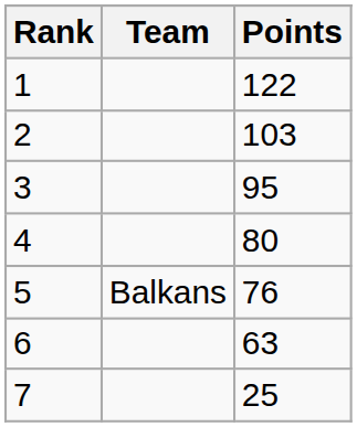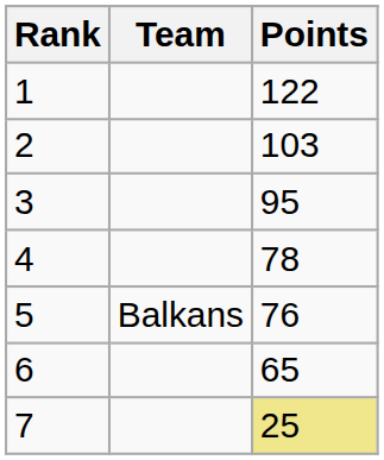4 | Points: 80 -> 78
6 | Points: 63 -> 65
7 | Points: no background -> khaki background
